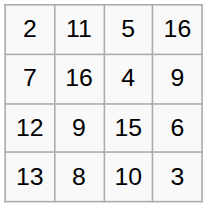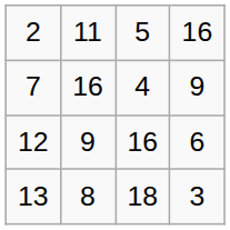12 | column 3: 15 -> 16
13 | column 3: 10 -> 18
